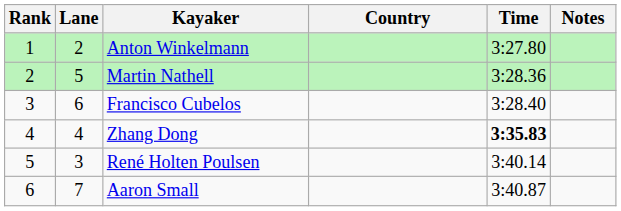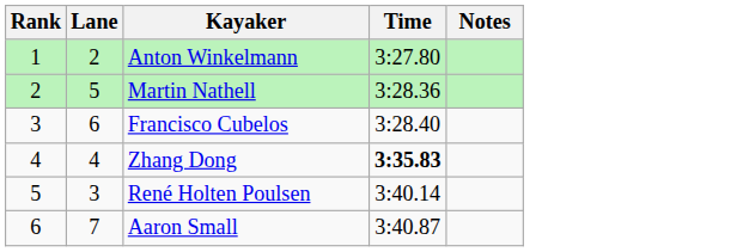- column: Country
